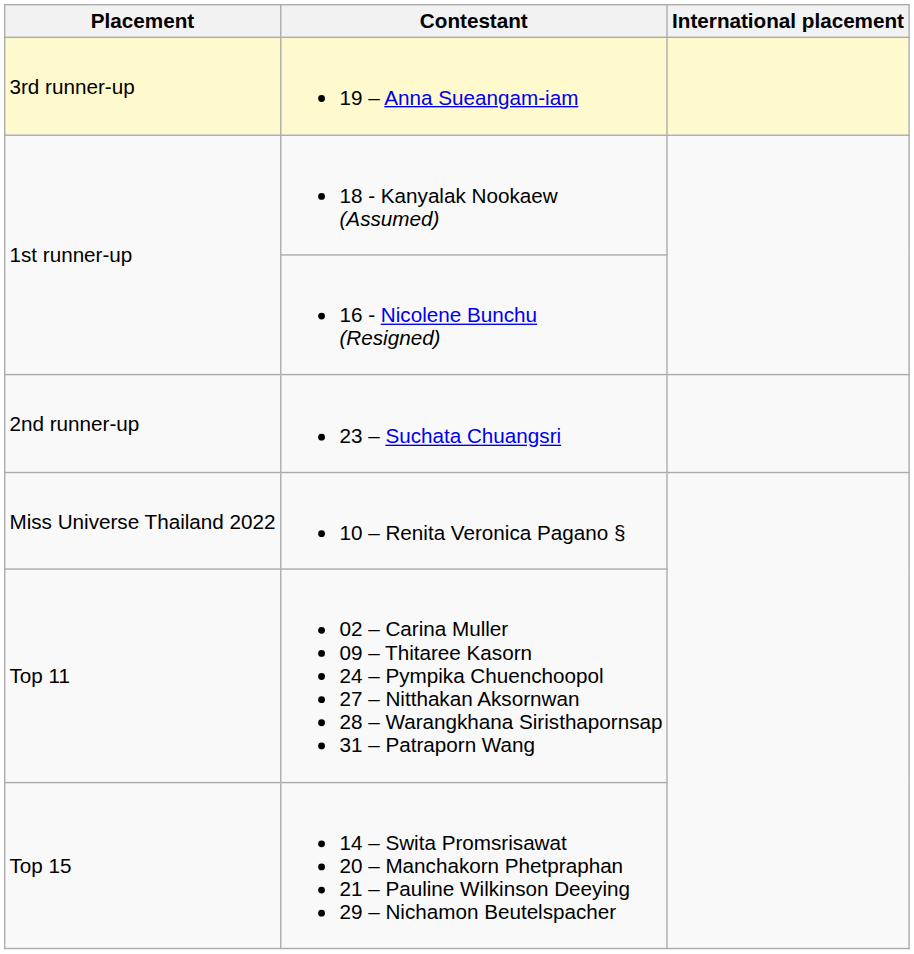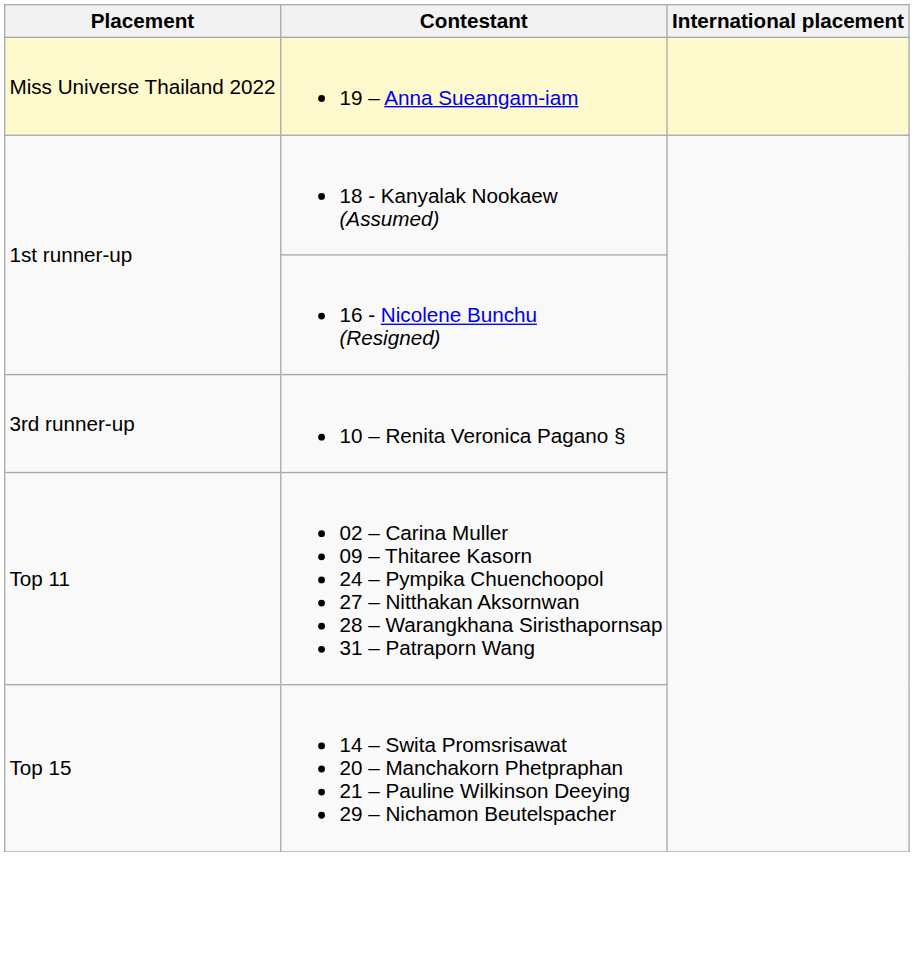19 – Anna Sueangam-iam | Placement: 3rd runner-up -> Miss Universe Thailand 2022
- row: 2nd runner-up | 23 – Suchata Chuangsri
10 – Renita Veronica Pagano § | Placement: Miss Universe Thailand 2022 -> 3rd runner-up
